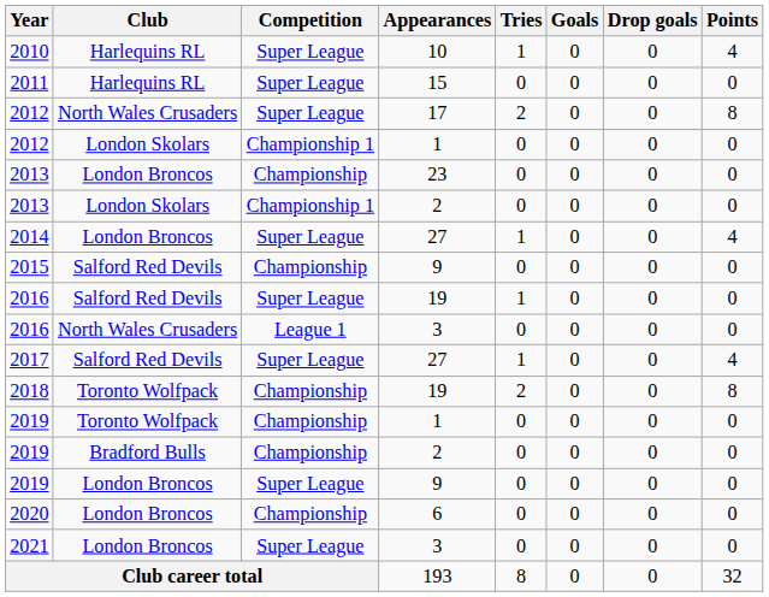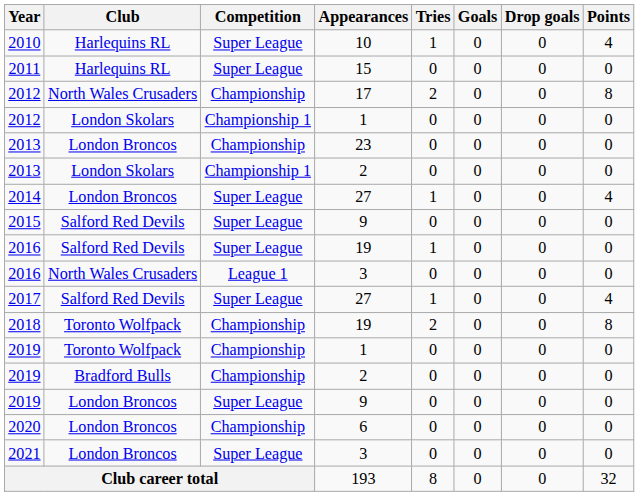2012 / 17 | Competition: Super League -> Championship
2015 | Competition: Championship -> Super League
